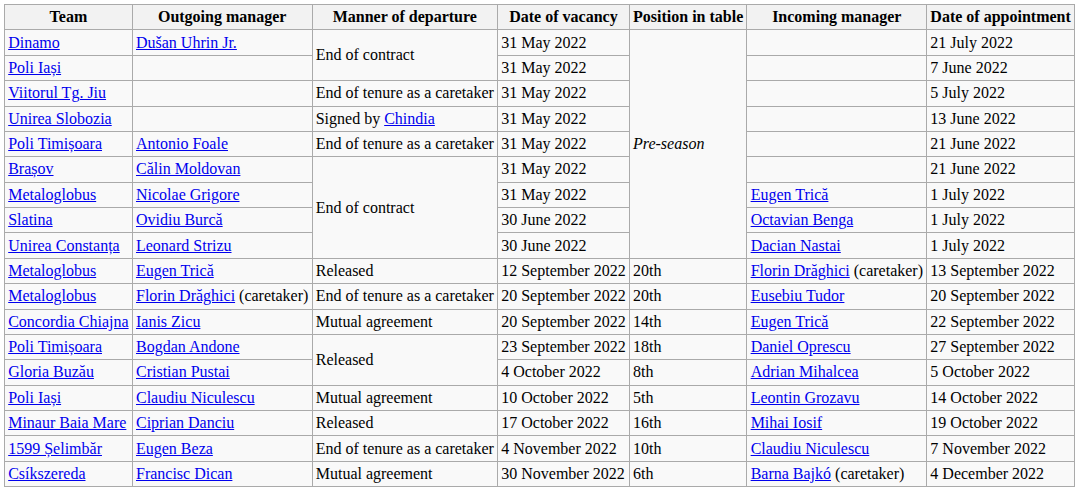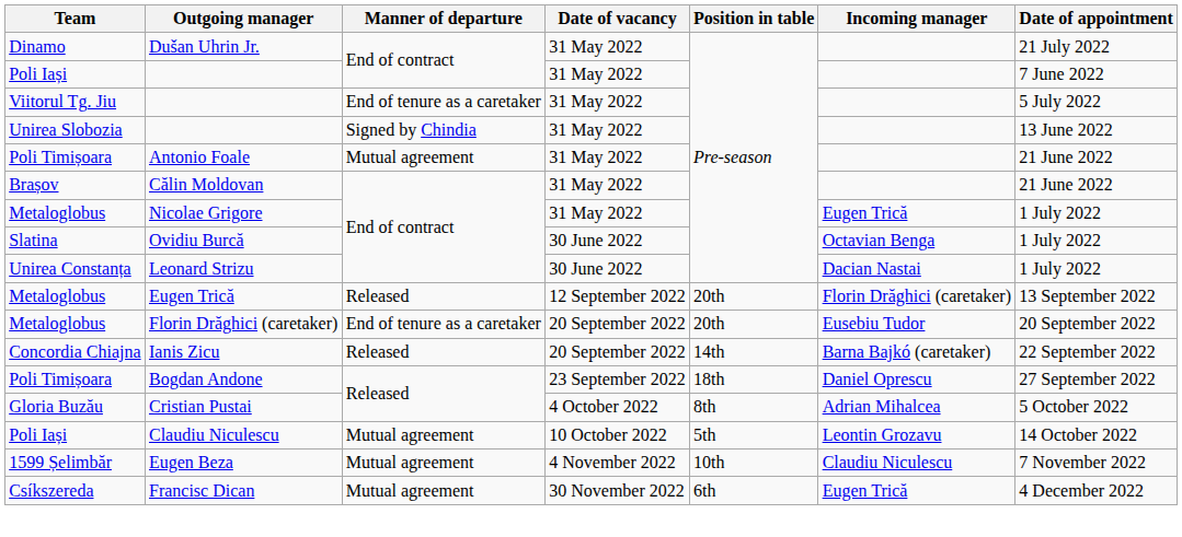Antonio Foale | Manner of departure: End of tenure as a caretaker -> Mutual agreement
Ianis Zicu | Manner of departure: Mutual agreement -> Released
Ianis Zicu | Incoming manager: Eugen Trică -> Barna Bajkó (caretaker)
- row: Minaur Baia Mare | Ciprian Danciu | Released | 17 October 2022 | 16th | Mihai Iosif | 19 October 2022
Eugen Beza | Manner of departure: End of tenure as a caretaker -> Mutual agreement
Francisc Dican | Incoming manager: Barna Bajkó (caretaker) -> Eugen Trică
